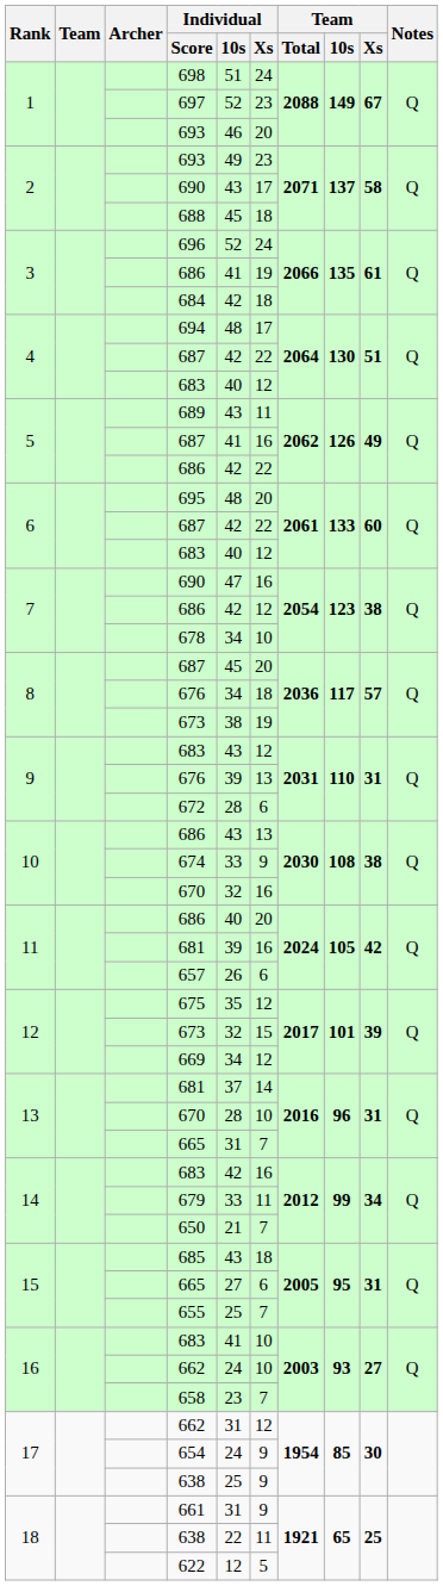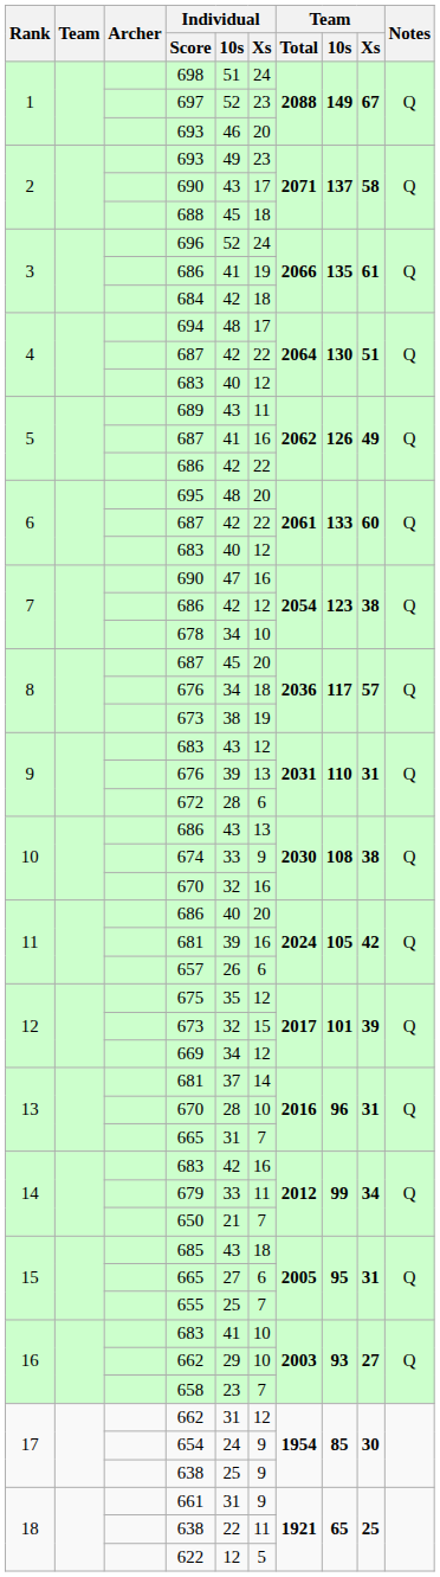16 / 662 | Individual / 10s: 24 -> 29
